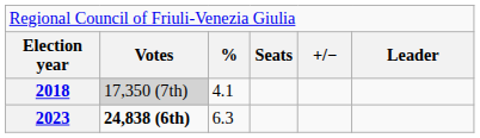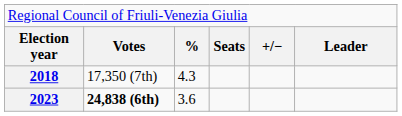2018 | column 2: lightgrey background -> no background
2018 | column 3: 4.1 -> 4.3
2023 | column 3: 6.3 -> 3.6
